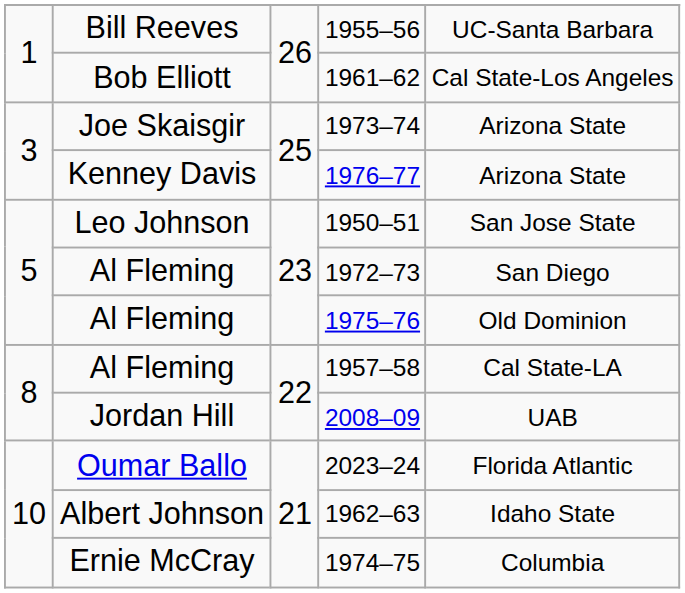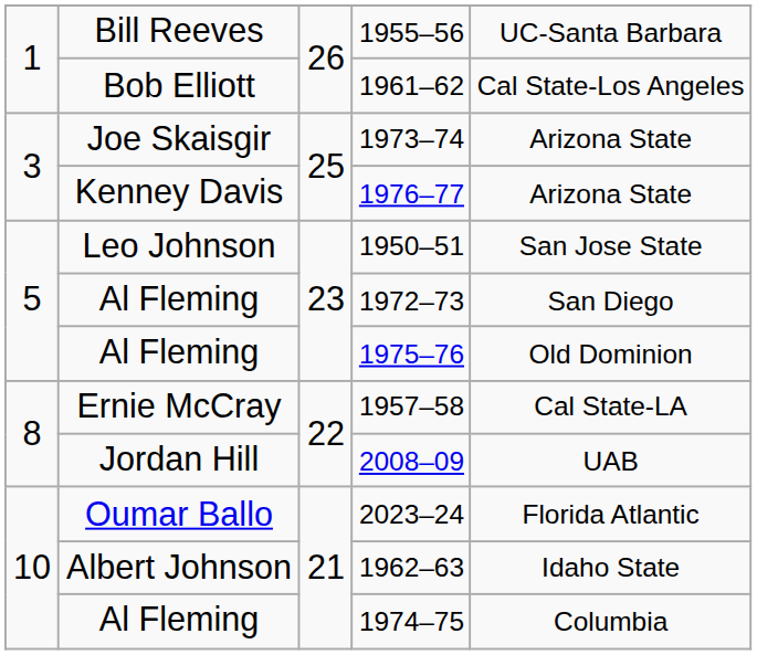1957–58 | column 2: Al Fleming -> Ernie McCray
1974–75 | column 2: Ernie McCray -> Al Fleming
